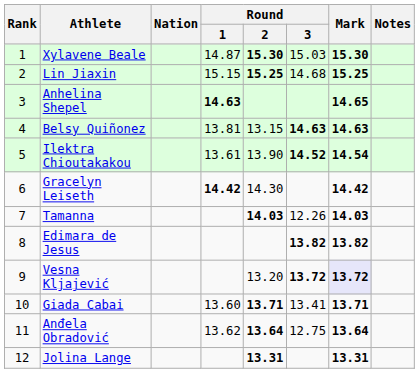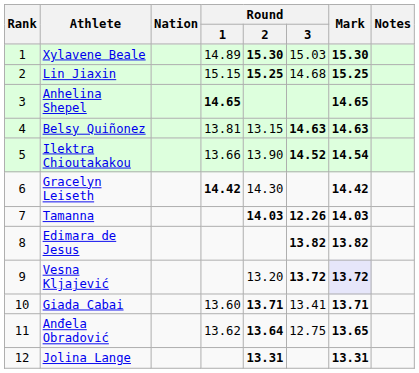Xylavene Beale | Round / 1: 14.87 -> 14.89
Anhelina Shepel | Round / 1: 14.63 -> 14.65
Ilektra Chioutakakou | Round / 1: 13.61 -> 13.66
Tamanna | Round / 3: normal -> bold
Anđela Obradović | Mark: 13.64 -> 13.65
